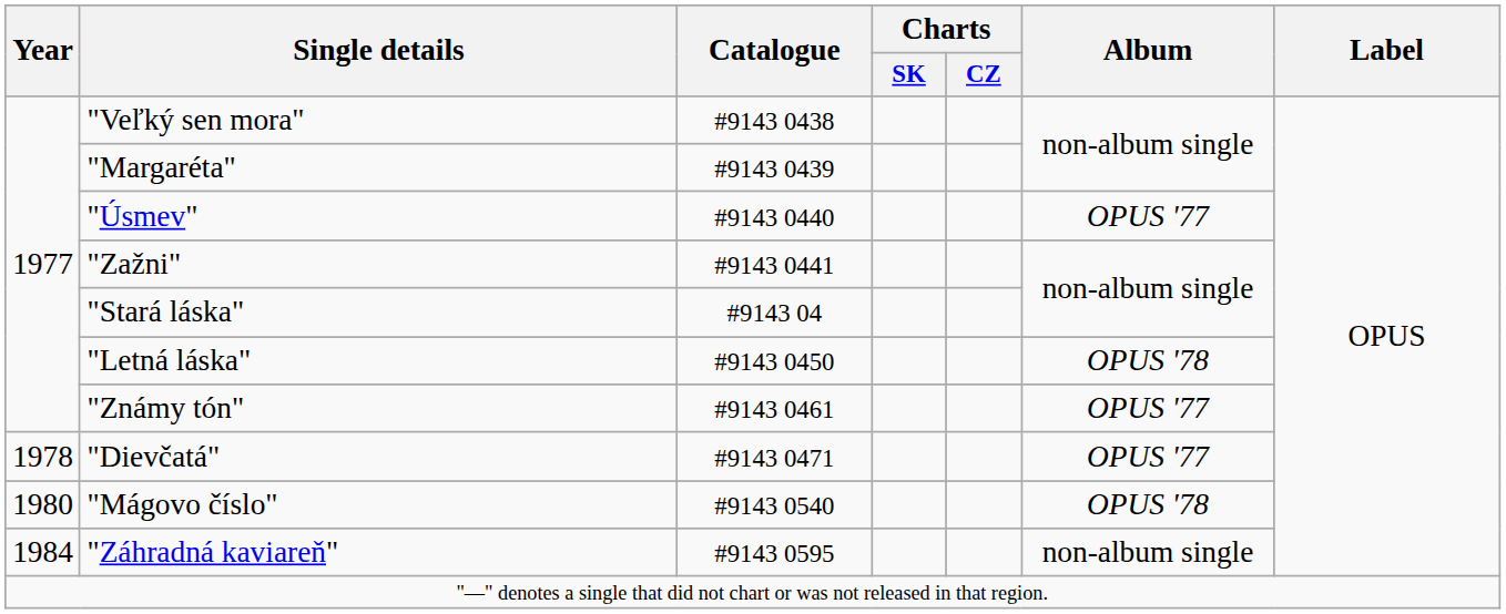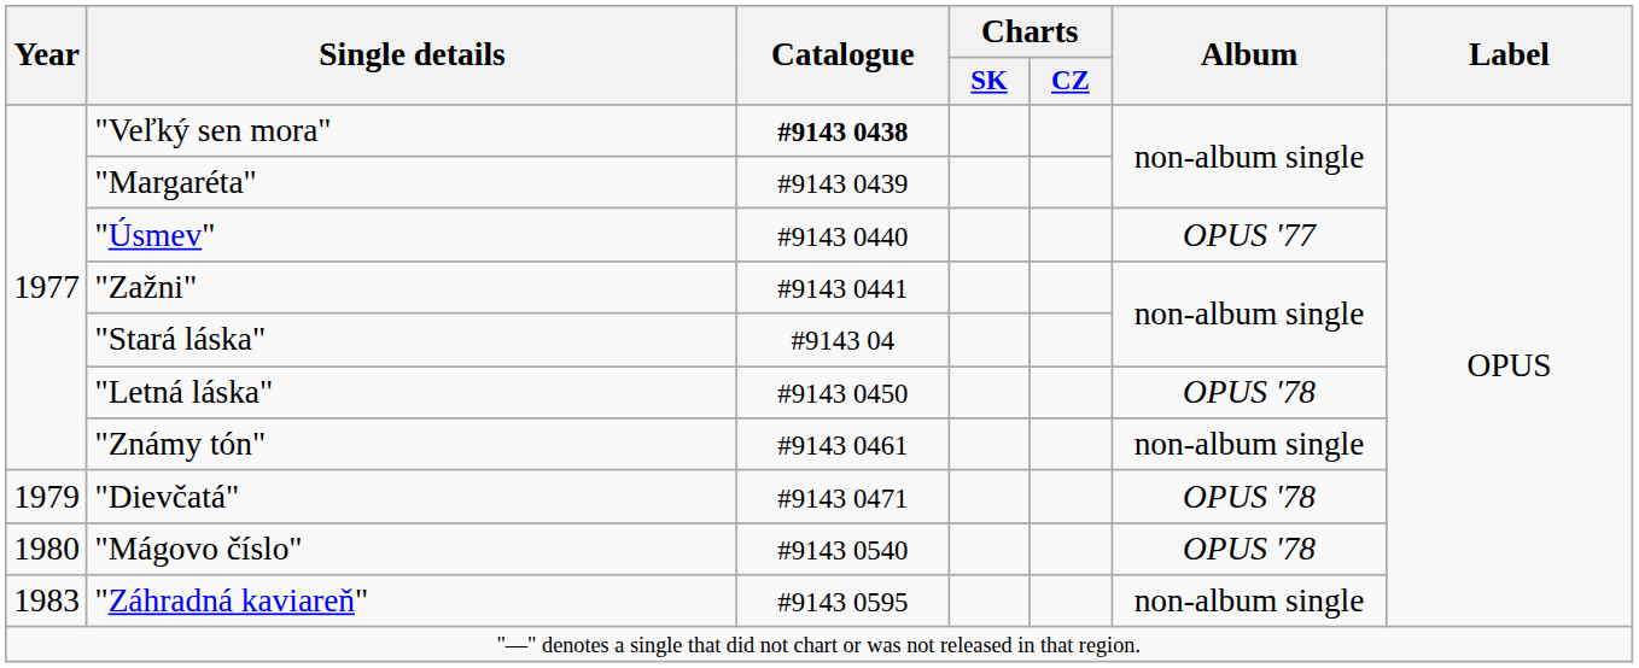"Veľký sen mora" | Catalogue: normal -> bold
"Známy tón" | Album: OPUS '77 -> non-album single
"Dievčatá" | Year: 1978 -> 1979
"Dievčatá" | Album: OPUS '77 -> OPUS '78
"Záhradná kaviareň" | Year: 1984 -> 1983
